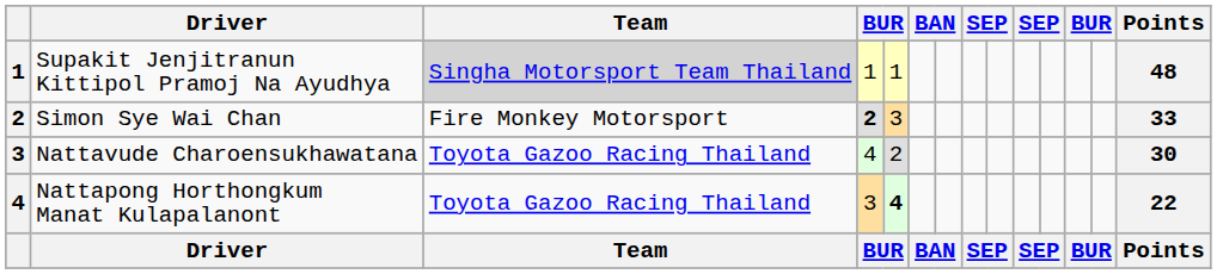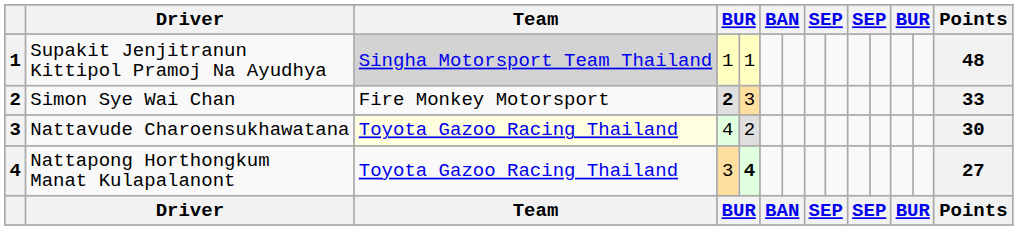Nattavude Charoensukhawatana | Team: no background -> lightyellow background
Nattapong Horthongkum Manat Kulapalanont | Points: 22 -> 27
